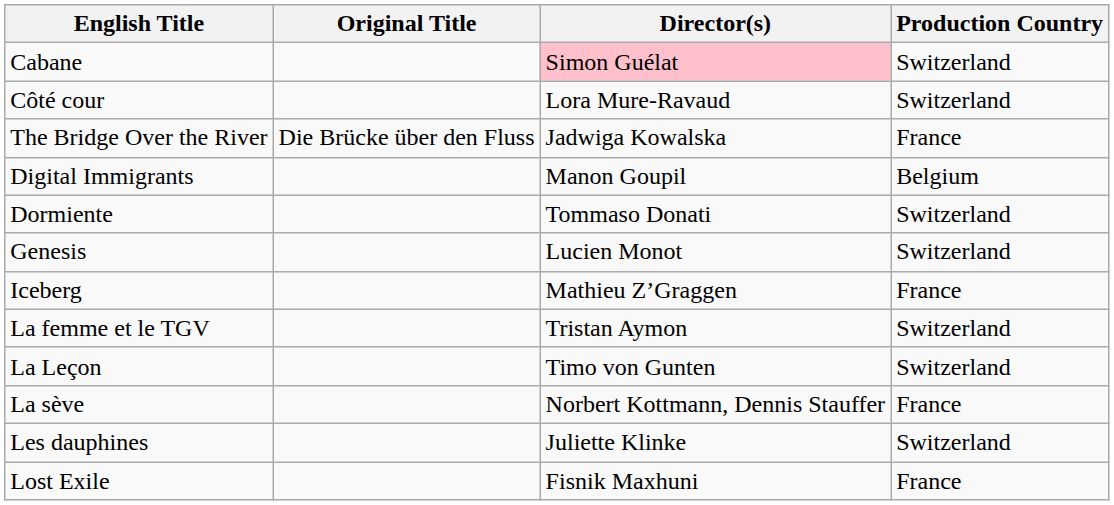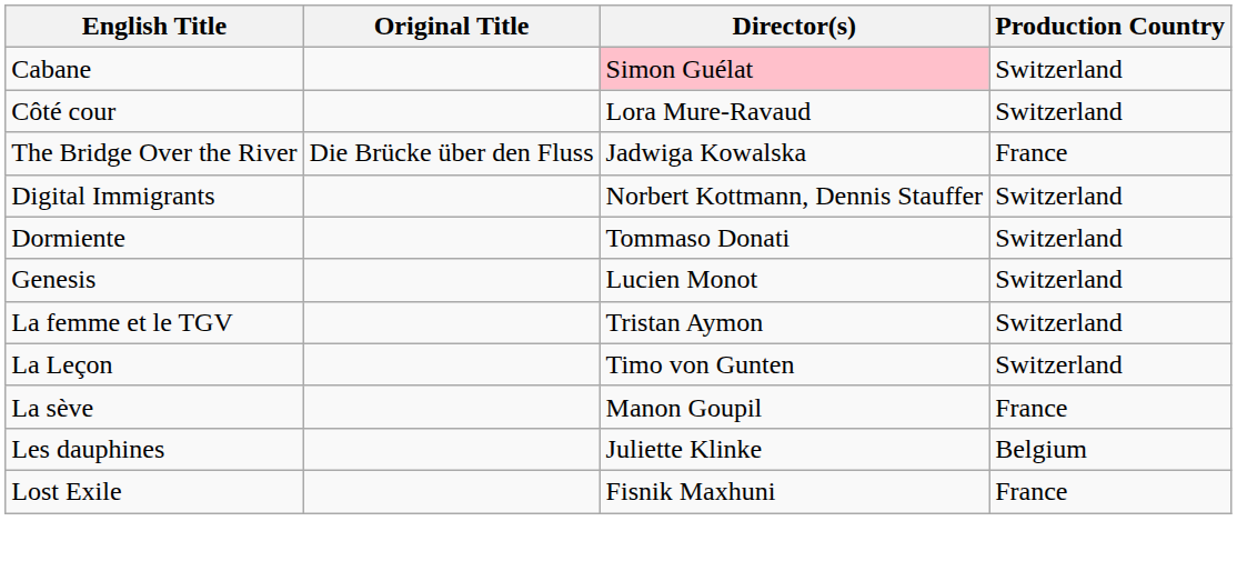Digital Immigrants | Director(s): Manon Goupil -> Norbert Kottmann, Dennis Stauffer
Digital Immigrants | Production Country: Belgium -> Switzerland
- row: Iceberg | Mathieu Z’Graggen | France
La sève | Director(s): Norbert Kottmann, Dennis Stauffer -> Manon Goupil
Les dauphines | Production Country: Switzerland -> Belgium
